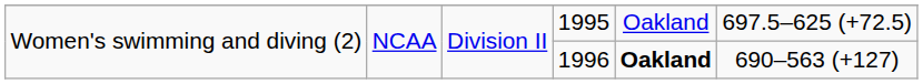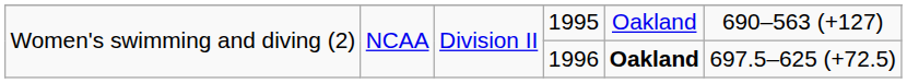1995 | column 6: 697.5–625 (+72.5) -> 690–563 (+127)
1996 | column 6: 690–563 (+127) -> 697.5–625 (+72.5)
